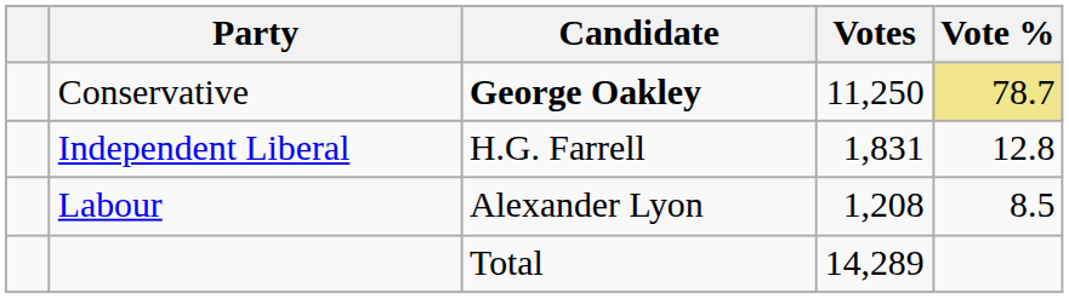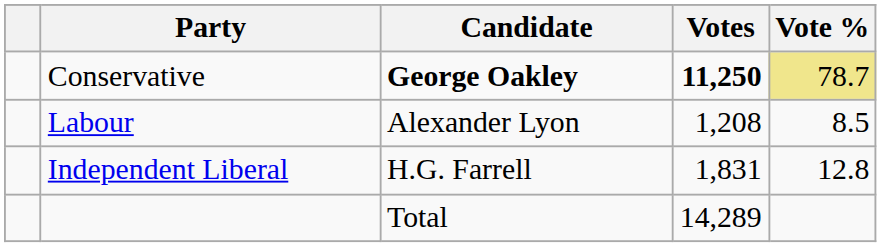Conservative | Votes: normal -> bold
rows swapped: Independent Liberal <-> Labour
